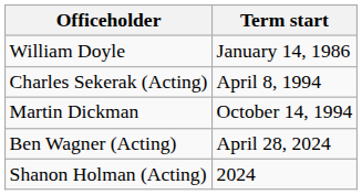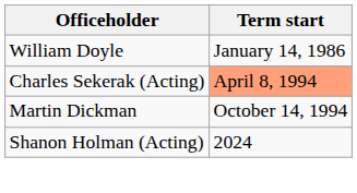Charles Sekerak (Acting) | Term start: no background -> lightsalmon background
- row: Ben Wagner (Acting) | April 28, 2024
